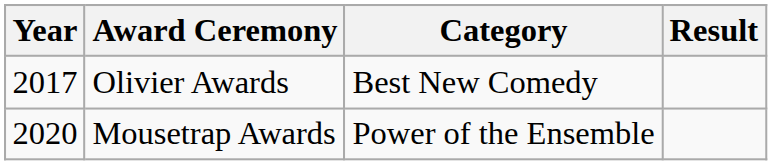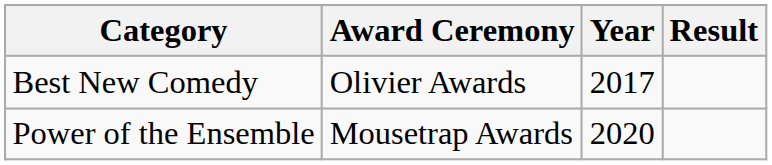columns swapped: Year <-> Category
